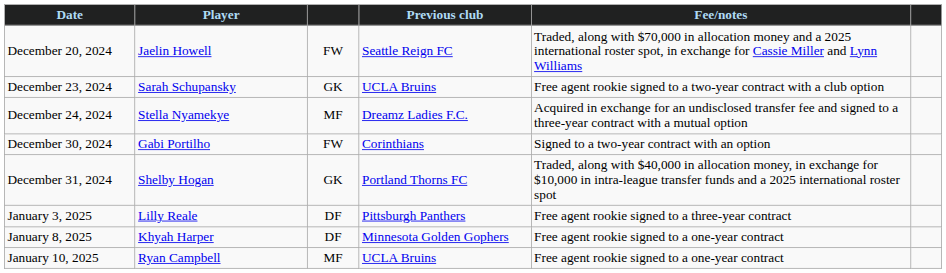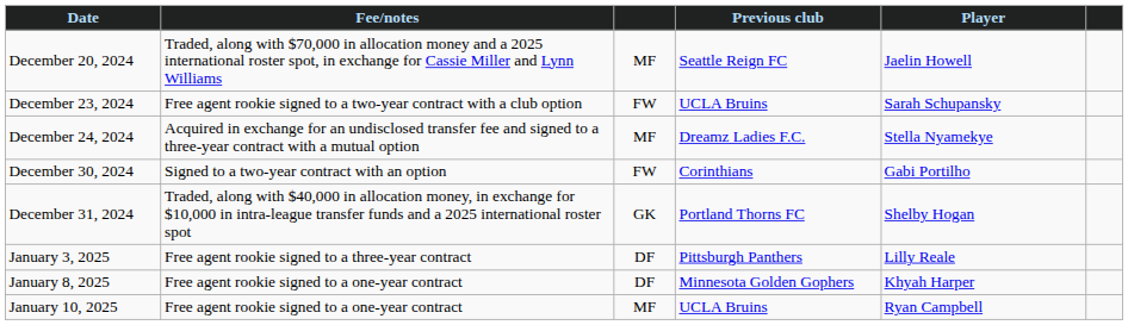columns swapped: Player <-> Fee/notes
December 20, 2024 | column 3: FW -> MF
December 23, 2024 | column 3: GK -> FW
